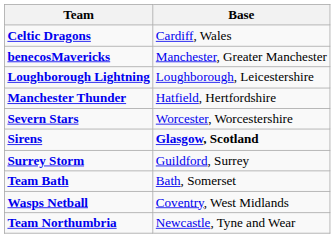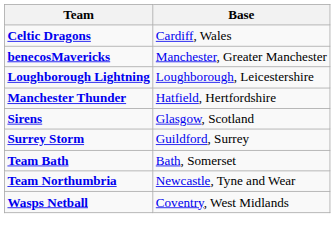- row: Severn Stars | Worcester, Worcestershire
Sirens | Base: bold -> normal
rows swapped: Team Northumbria <-> Wasps Netball
